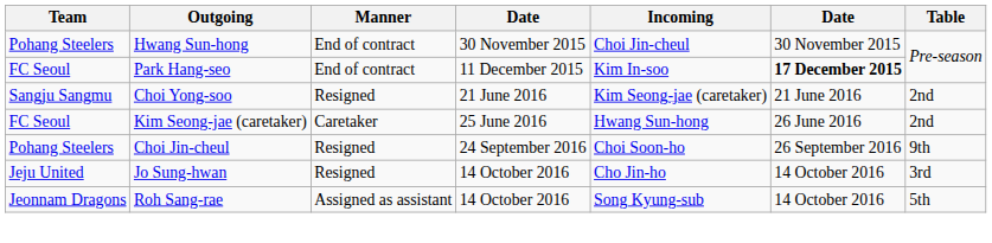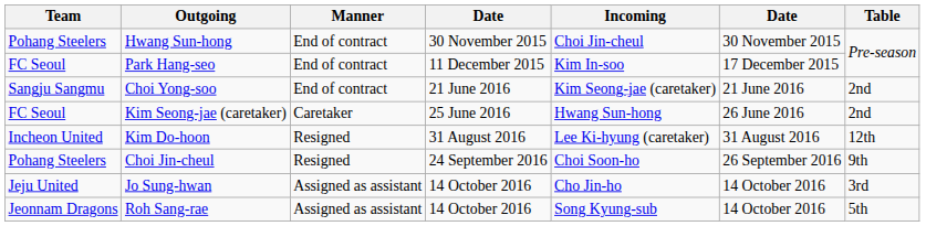Park Hang-seo | column 6: bold -> normal
Choi Yong-soo | Manner: Resigned -> End of contract
+ row: Incheon United | Kim Do-hoon | Resigned | 31 August 2016 | Lee Ki-hyung (caretaker) | 31 August 2016 | 12th
Jo Sung-hwan | Manner: Resigned -> Assigned as assistant
